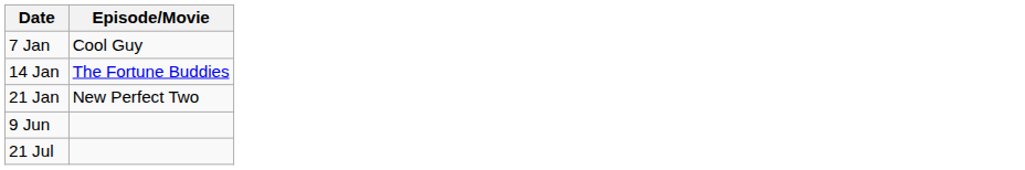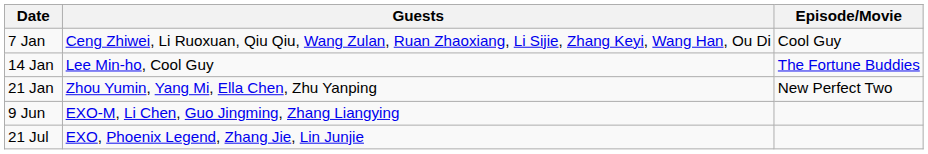+ column: Guests | Ceng Zhiwei, Li Ruoxuan, Qiu Qiu, Wang Zulan, Ruan Zhaoxiang, Li Sijie, Zhang Keyi, Wang Han, Ou Di | Lee Min-ho, Cool Guy | Zhou Yumin, Yang Mi, Ella Chen, Zhu Yanping | EXO-M, Li Chen, Guo Jingming, Zhang Liangying | EXO, Phoenix Legend, Zhang Jie, Lin Junjie
